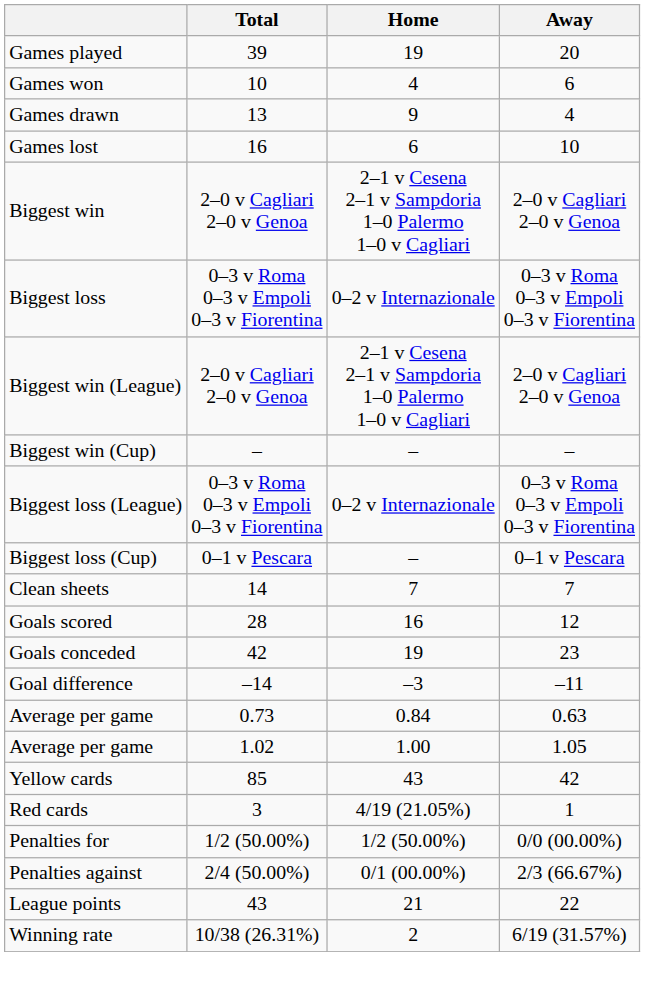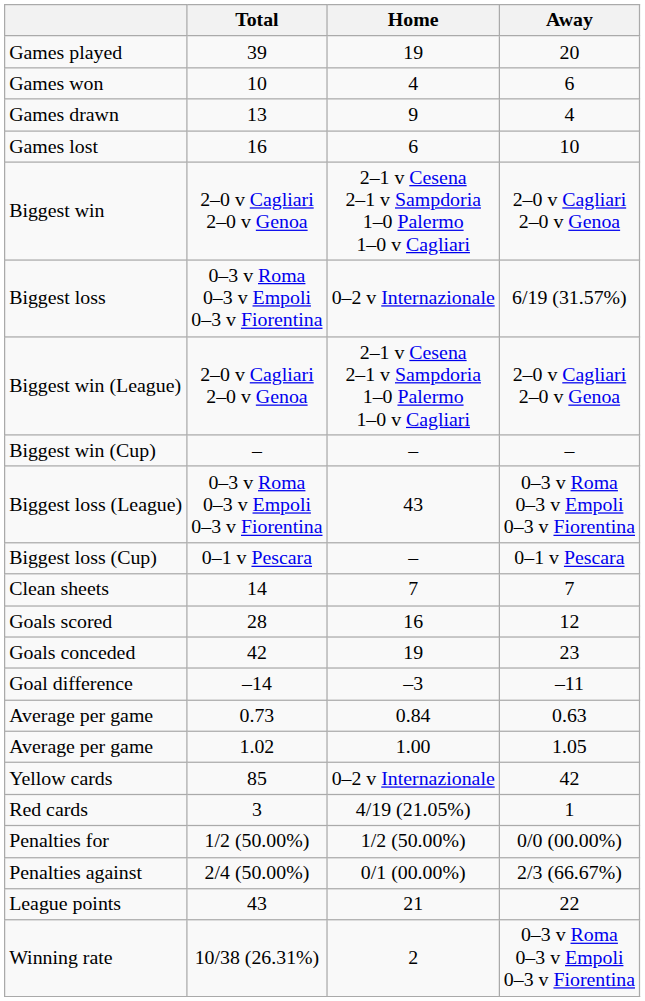Biggest loss | Away: 0–3 v Roma 0–3 v Empoli 0–3 v Fiorentina -> 6/19 (31.57%)
Biggest loss (League) | Home: 0–2 v Internazionale -> 43
Yellow cards | Home: 43 -> 0–2 v Internazionale
Winning rate | Away: 6/19 (31.57%) -> 0–3 v Roma 0–3 v Empoli 0–3 v Fiorentina
